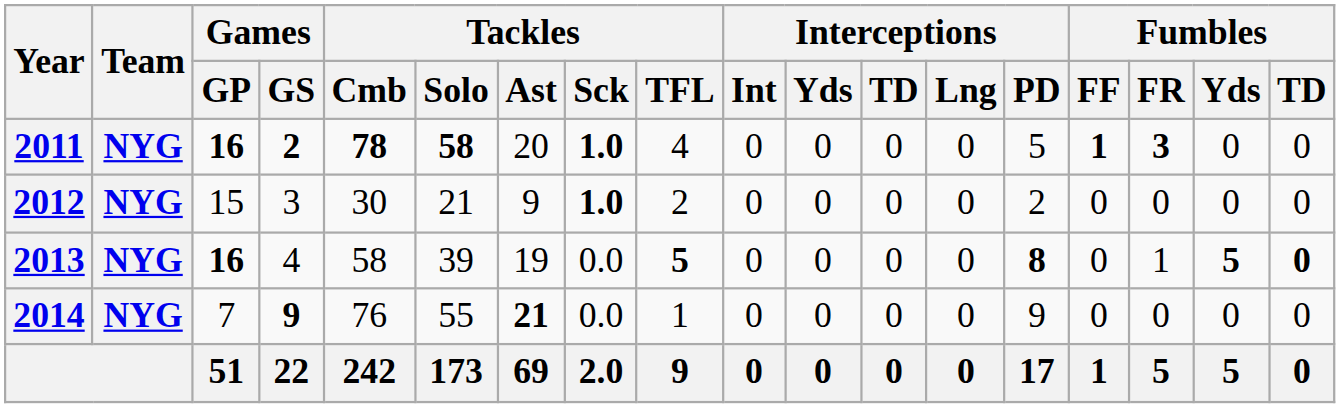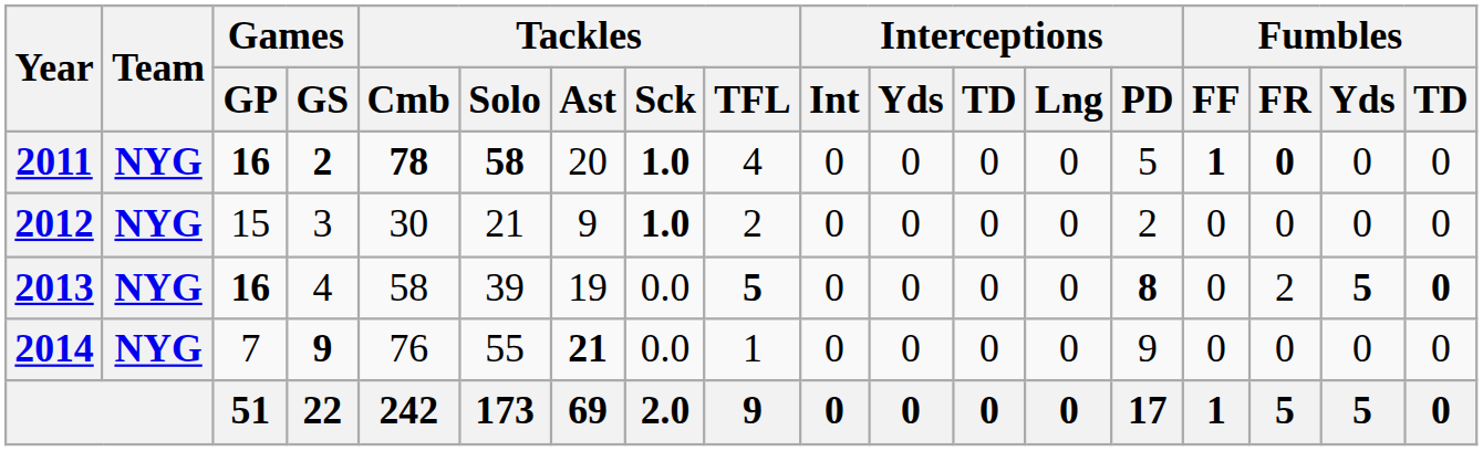2011 | Fumbles / FR: 3 -> 0
2013 | Fumbles / FR: 1 -> 2
